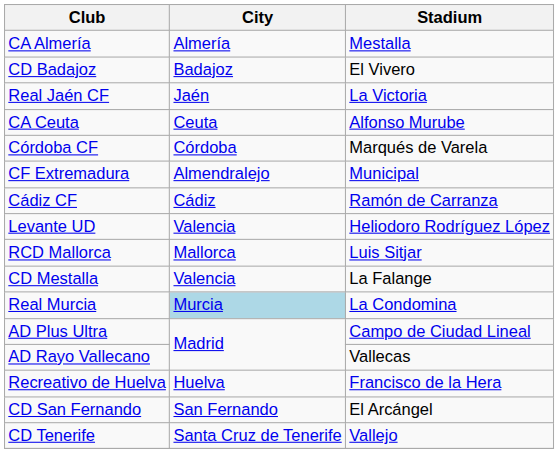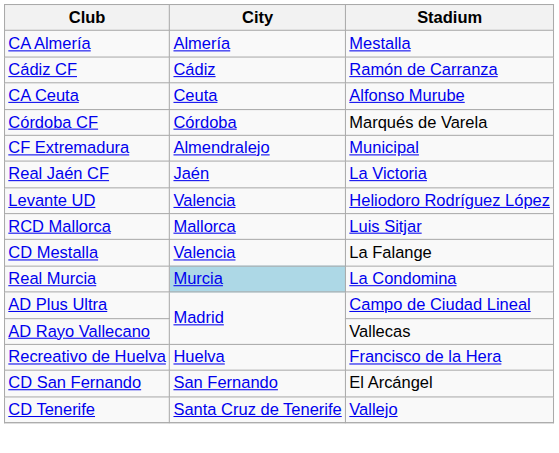- row: CD Badajoz | Badajoz | El Vivero
rows swapped: Cádiz CF <-> Real Jaén CF
